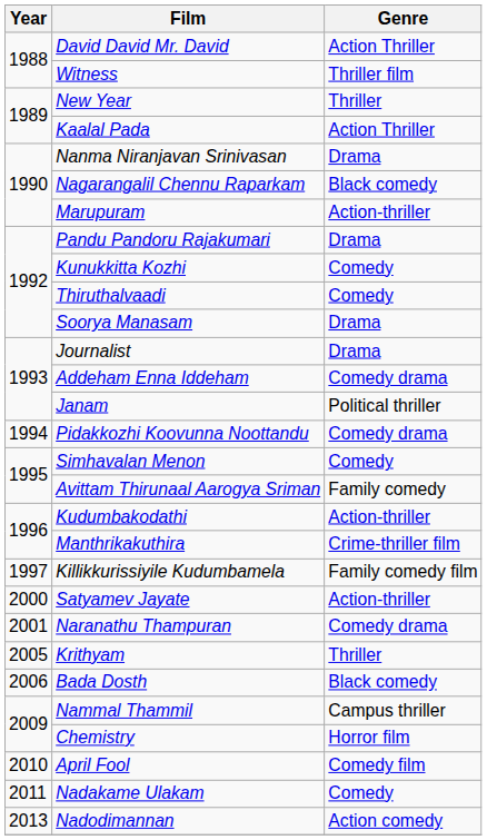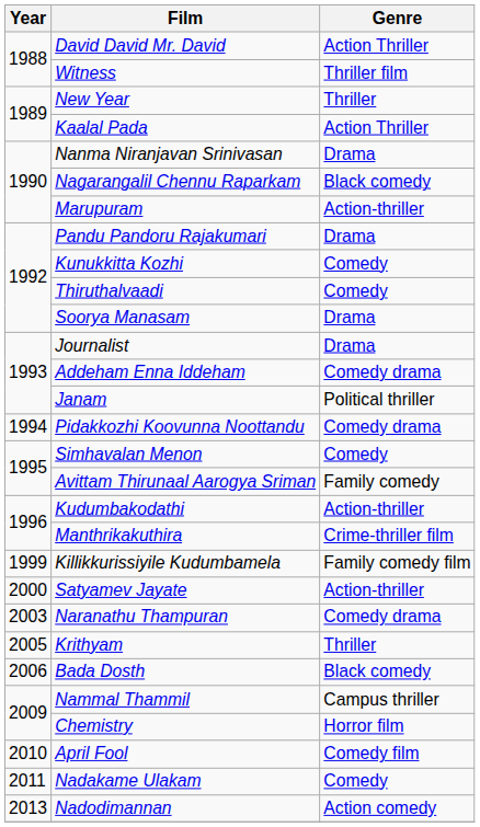Killikkurissiyile Kudumbamela | Year: 1997 -> 1999
Naranathu Thampuran | Year: 2001 -> 2003
